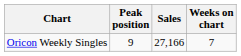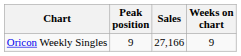Oricon Weekly Singles | Weeks on chart: 7 -> 9
